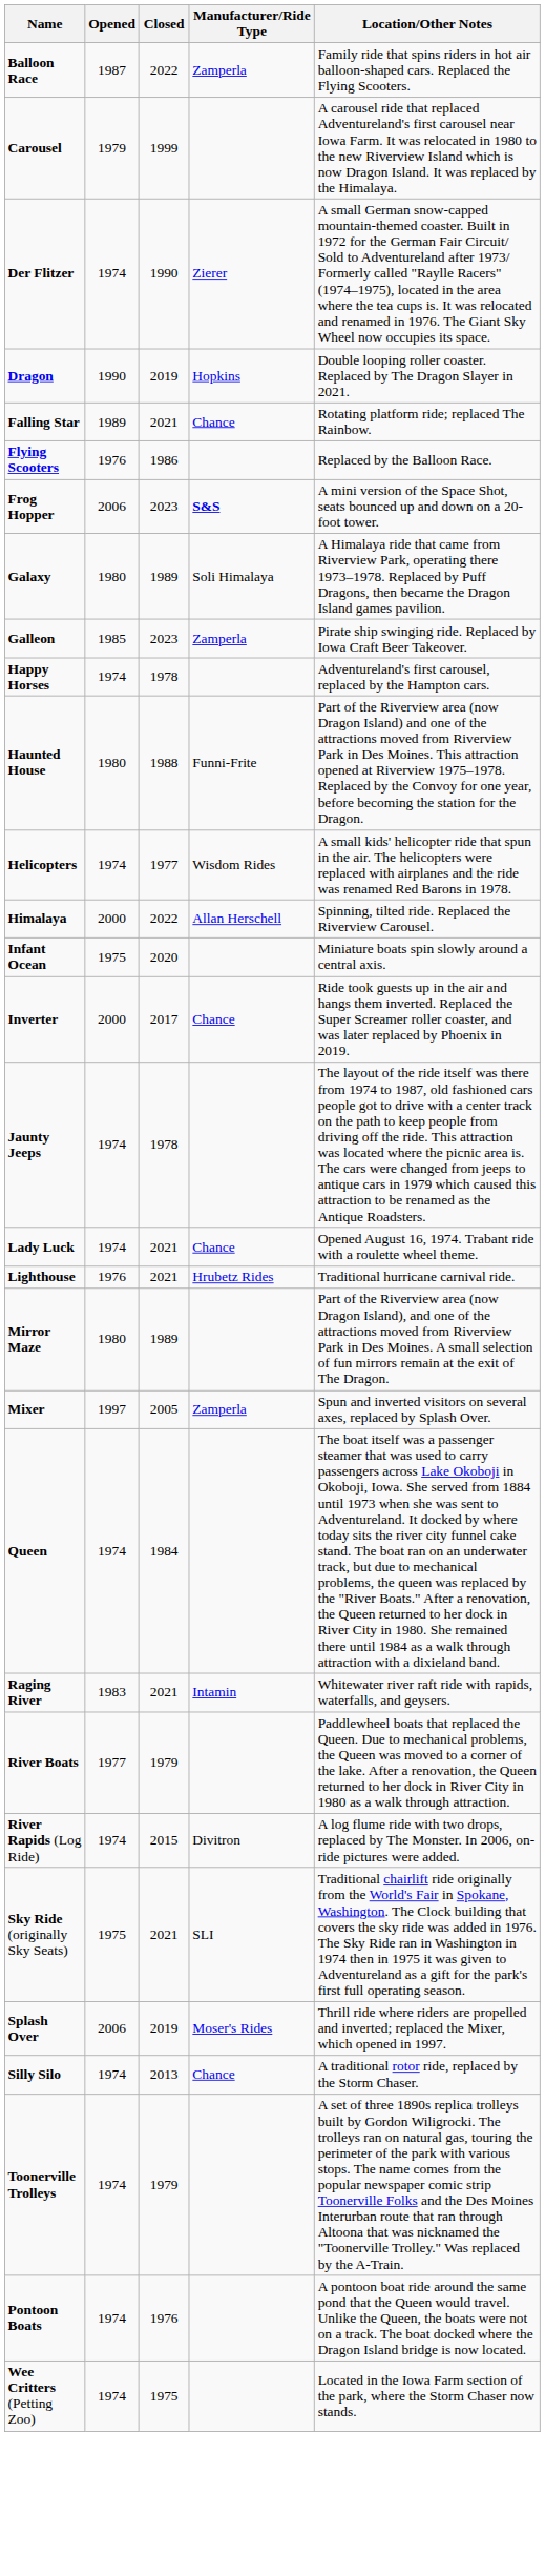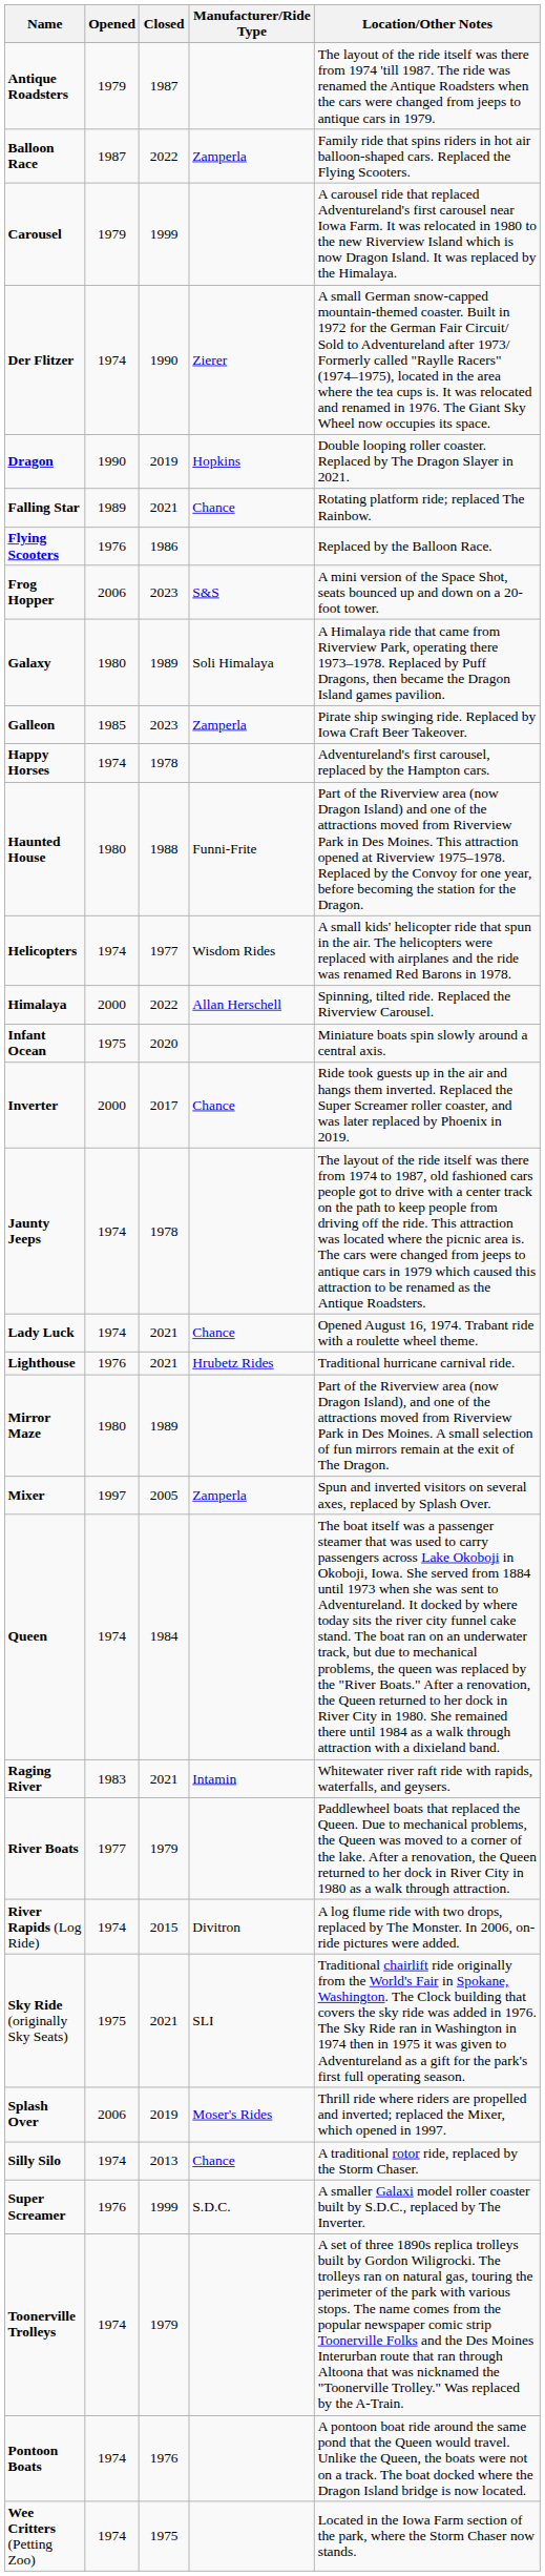+ row: Antique Roadsters | 1979 | 1987 | The layout of the ride itself was there from 1974 'till 1987. The ride was renamed the Antique Roadsters when the cars were changed from jeeps to antique cars in 1979.
Frog Hopper | Manufacturer/Ride Type: bold -> normal
+ row: Super Screamer | 1976 | 1999 | S.D.C. | A smaller Galaxi model roller coaster built by S.D.C., replaced by The Inverter.
